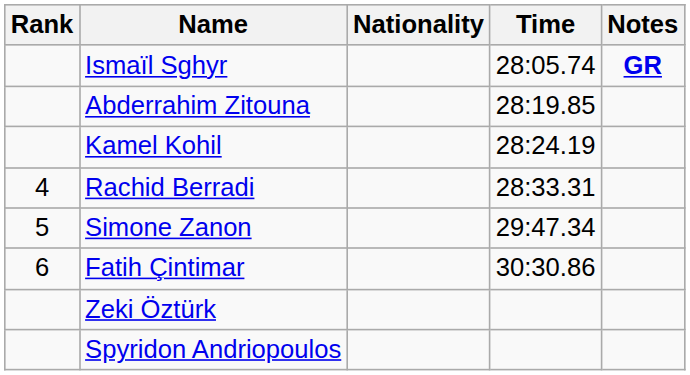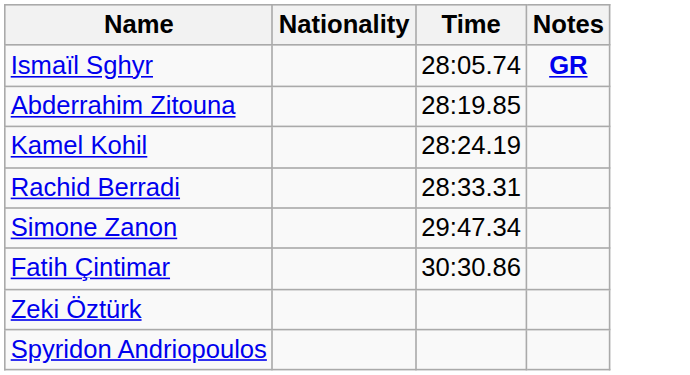- column: Rank | 4 | 5 | 6
